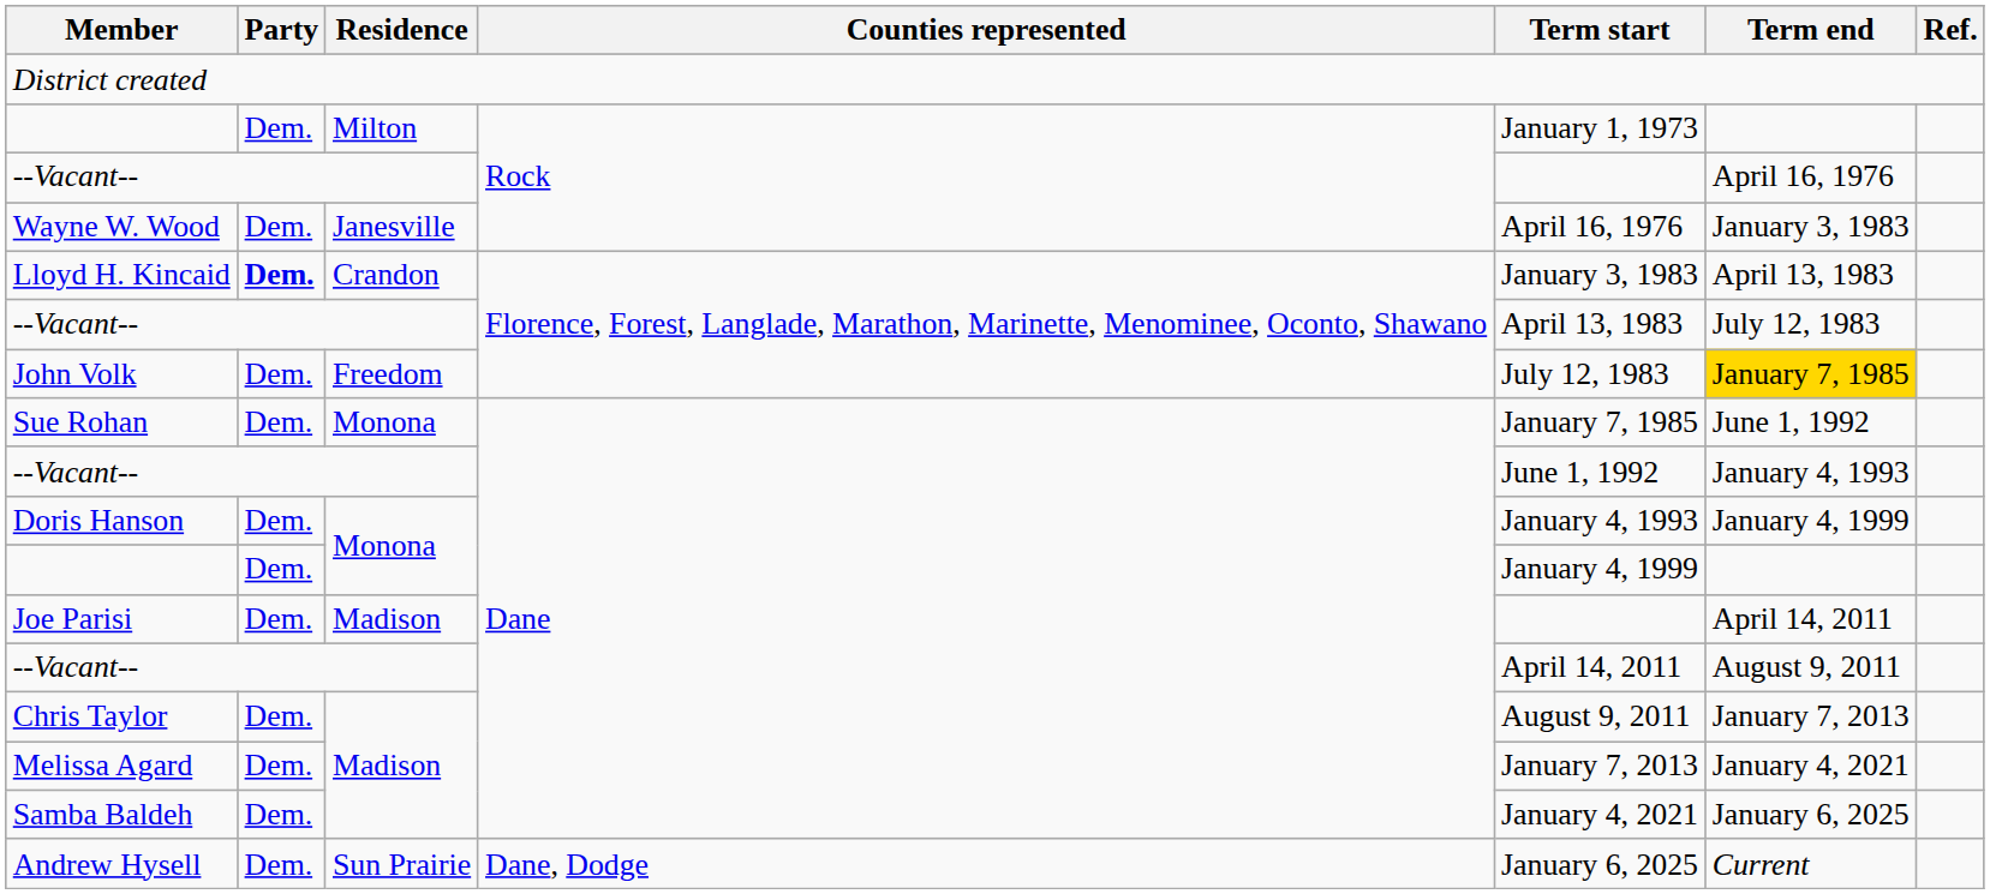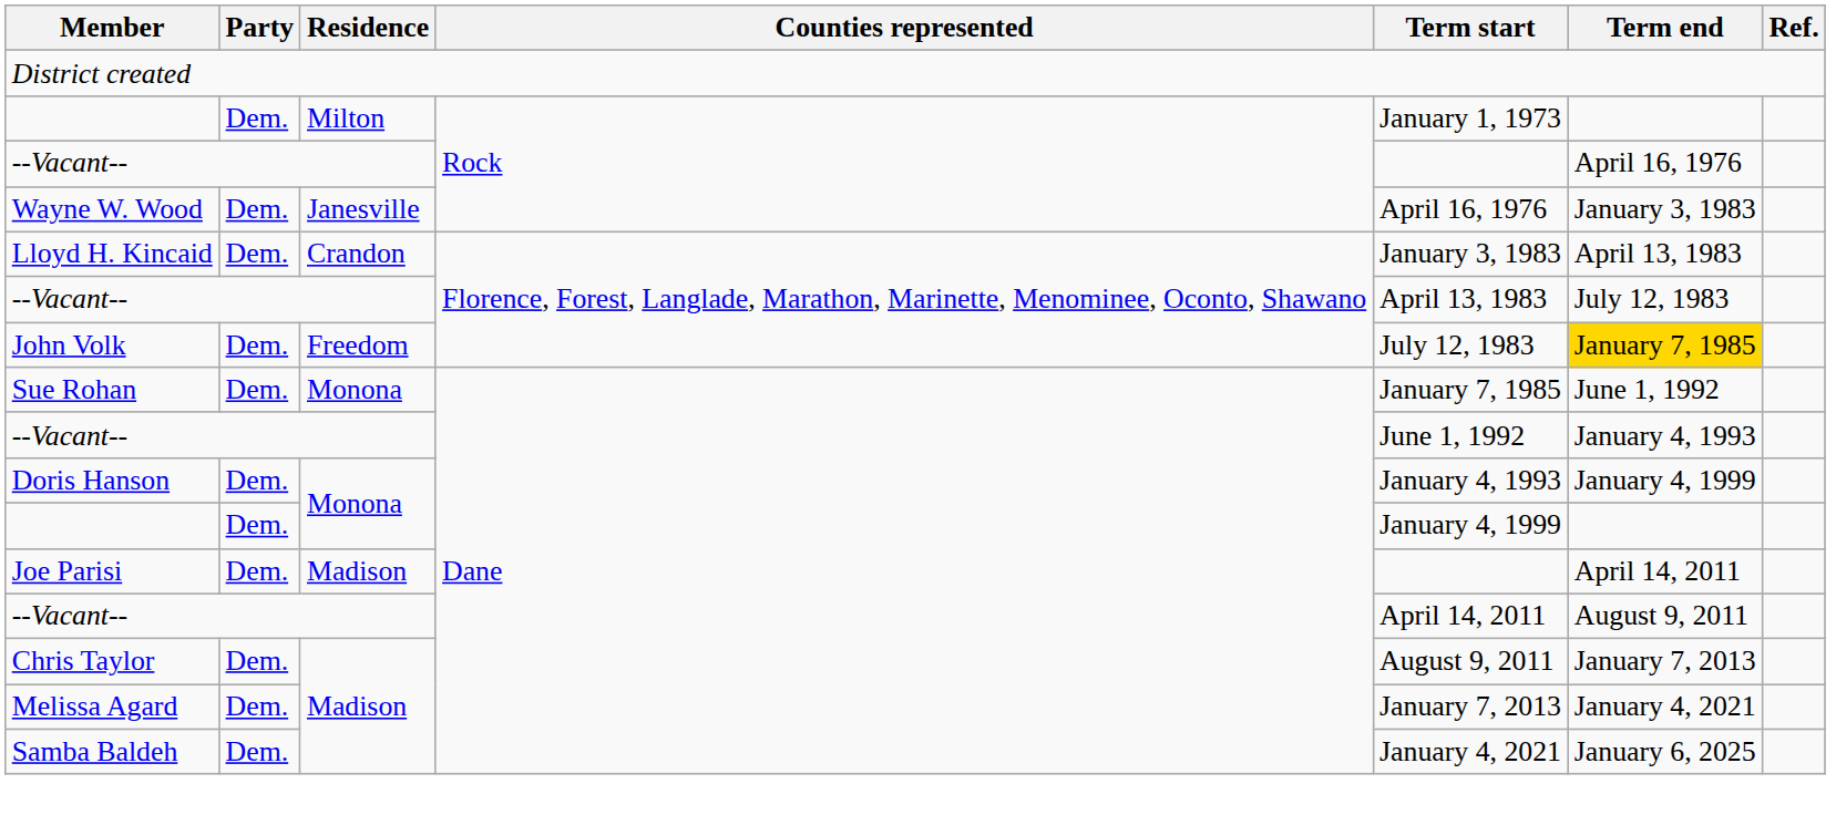Lloyd H. Kincaid | Party: bold -> normal
- row: Andrew Hysell | Dem. | Sun Prairie | Dane, Dodge | January 6, 2025 | Current
